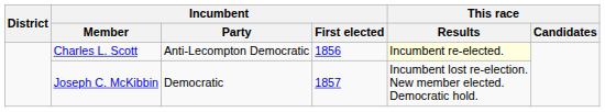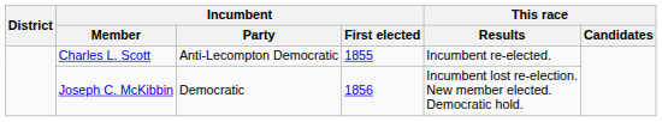Charles L. Scott | Incumbent / First elected: 1856 -> 1855
Charles L. Scott | This race / Results: lightyellow background -> no background
Joseph C. McKibbin | Incumbent / First elected: 1857 -> 1856
